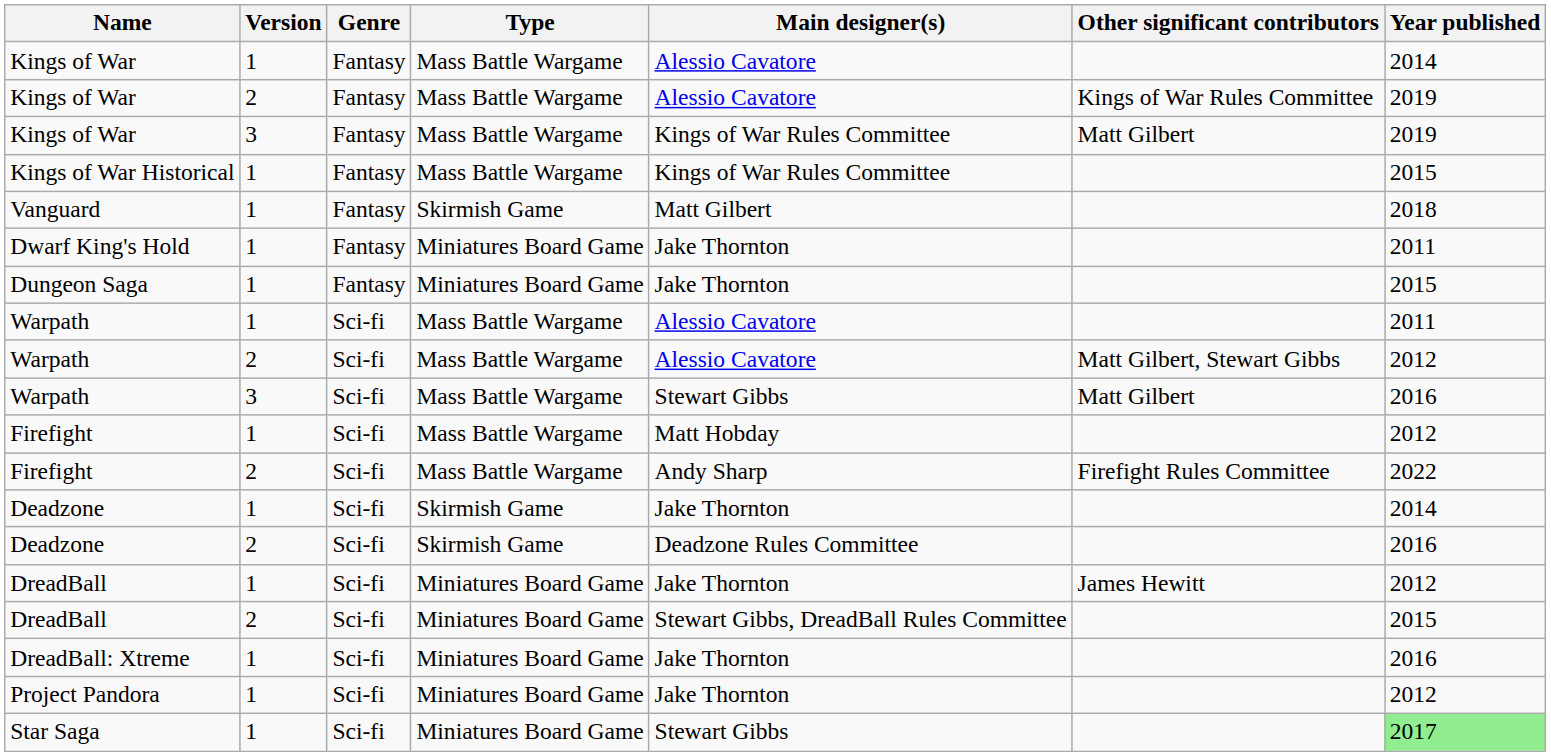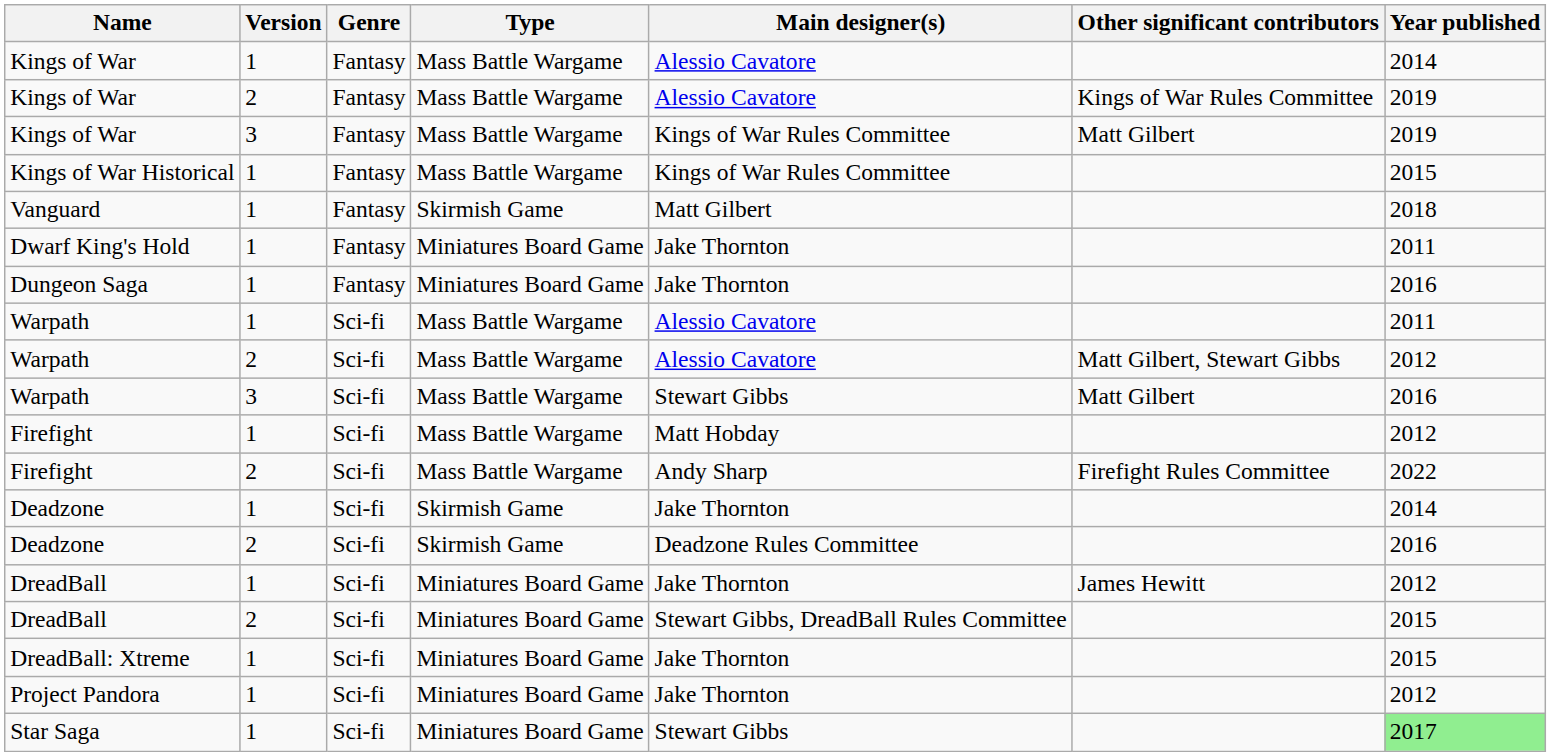Dungeon Saga | Year published: 2015 -> 2016
DreadBall: Xtreme | Year published: 2016 -> 2015
